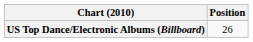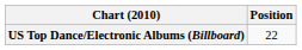US Top Dance/Electronic Albums (Billboard) | Position: 26 -> 22
